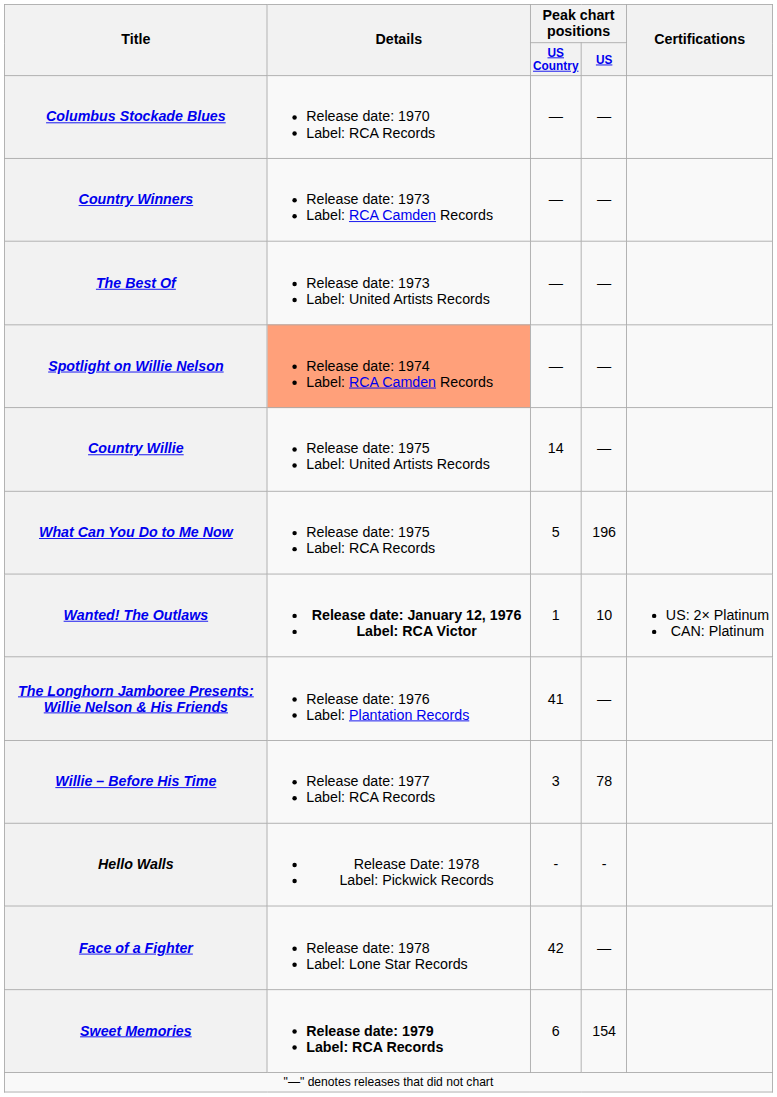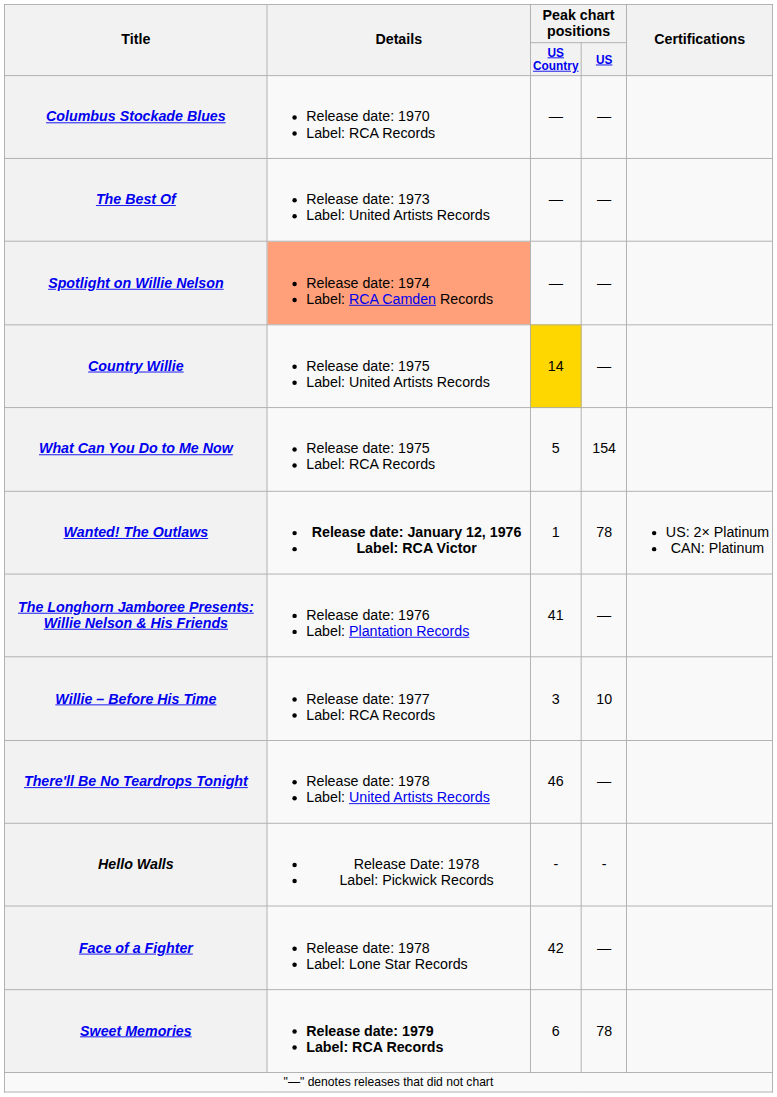- row: Country Winners | Release date: 1973 Label: RCA Camden Records | — | —
Country Willie | Peak chart positions / US Country: no background -> gold background
What Can You Do to Me Now | Peak chart positions / US: 196 -> 154
Wanted! The Outlaws | Peak chart positions / US: 10 -> 78
Willie – Before His Time | Peak chart positions / US: 78 -> 10
+ row: There'll Be No Teardrops Tonight | Release date: 1978 Label: United Artists Records | 46 | —
Sweet Memories | Peak chart positions / US: 154 -> 78
